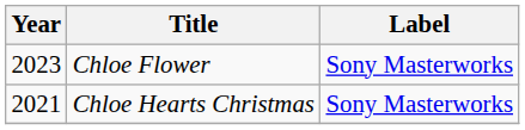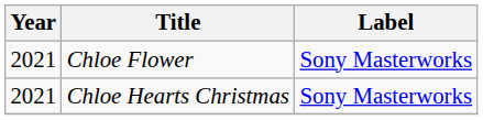Chloe Flower | Year: 2023 -> 2021
